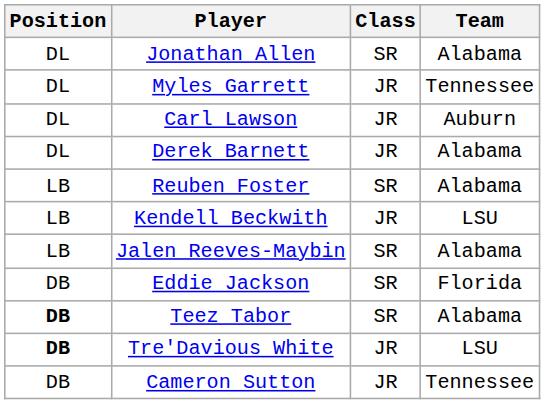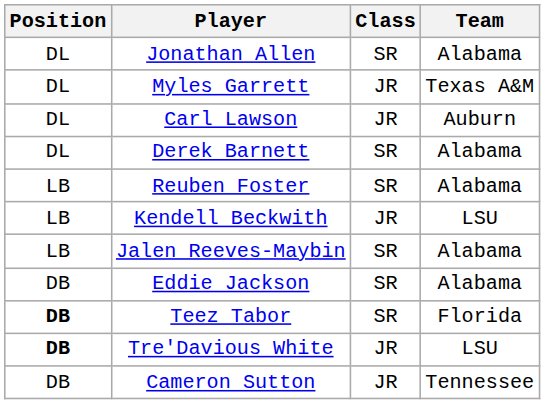Myles Garrett | Team: Tennessee -> Texas A&M
Derek Barnett | Class: JR -> SR
Eddie Jackson | Team: Florida -> Alabama
Teez Tabor | Team: Alabama -> Florida
